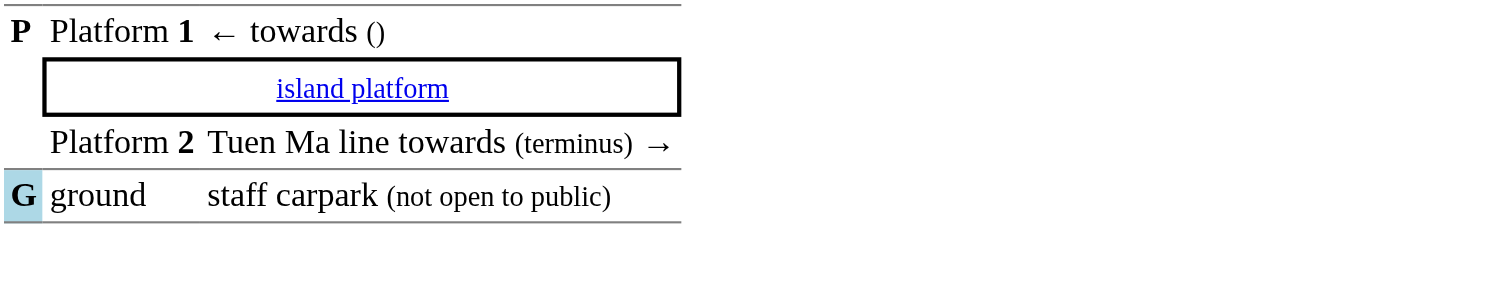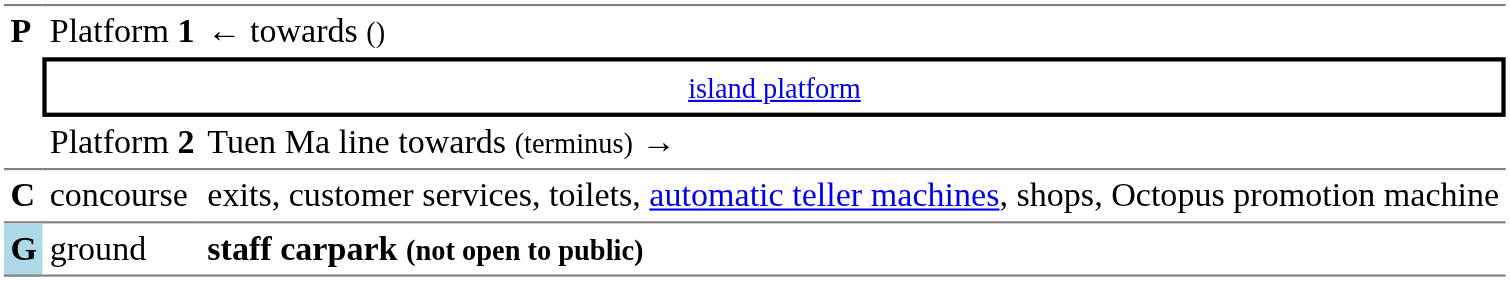+ row: C | concourse | exits, customer services, toilets, automatic teller machines, shops, Octopus promotion machine
ground | column 3: normal -> bold
